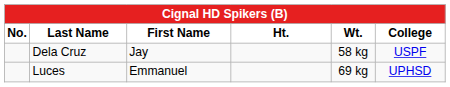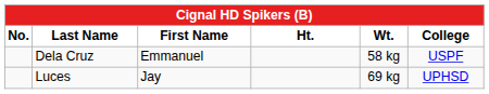Dela Cruz | First Name: Jay -> Emmanuel
Luces | First Name: Emmanuel -> Jay
